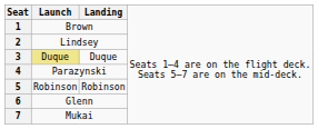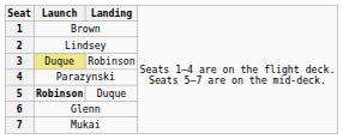3 | column 3: Duque -> Robinson
5 | column 2: normal -> bold
5 | column 3: Robinson -> Duque
